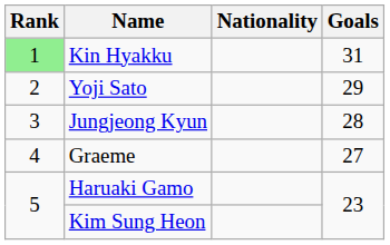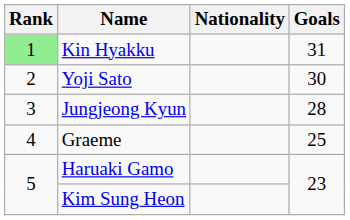Yoji Sato | Goals: 29 -> 30
Graeme | Goals: 27 -> 25
